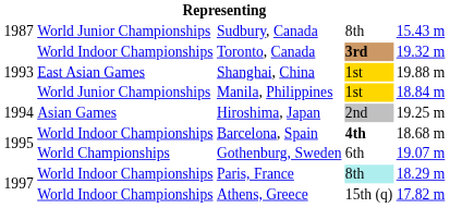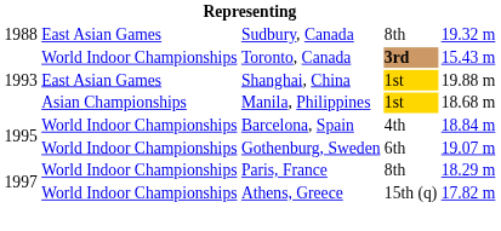Sudbury, Canada | column 1: 1987 -> 1988
Sudbury, Canada | column 2: World Junior Championships -> East Asian Games
Sudbury, Canada | column 5: 15.43 m -> 19.32 m
Toronto, Canada | column 5: 19.32 m -> 15.43 m
Manila, Philippines | column 2: World Junior Championships -> Asian Championships
Manila, Philippines | column 5: 18.84 m -> 18.68 m
- row: 1994 | Asian Games | Hiroshima, Japan | 2nd | 19.25 m
Barcelona, Spain | column 4: bold -> normal
Barcelona, Spain | column 5: 18.68 m -> 18.84 m
Gothenburg, Sweden | column 2: World Championships -> World Indoor Championships
Paris, France | column 4: paleturquoise background -> no background
